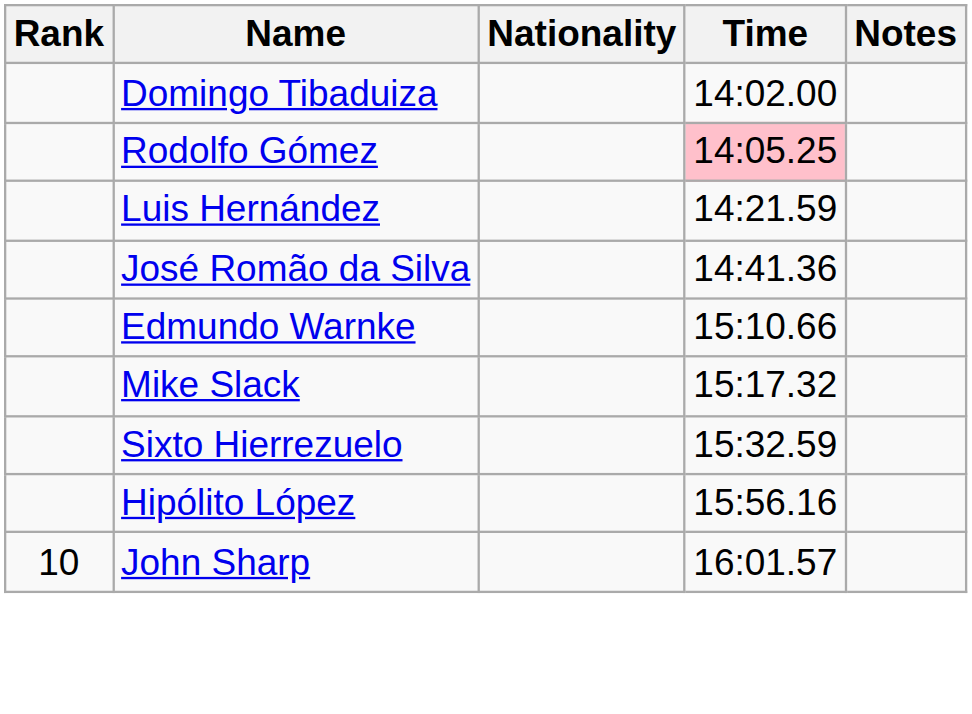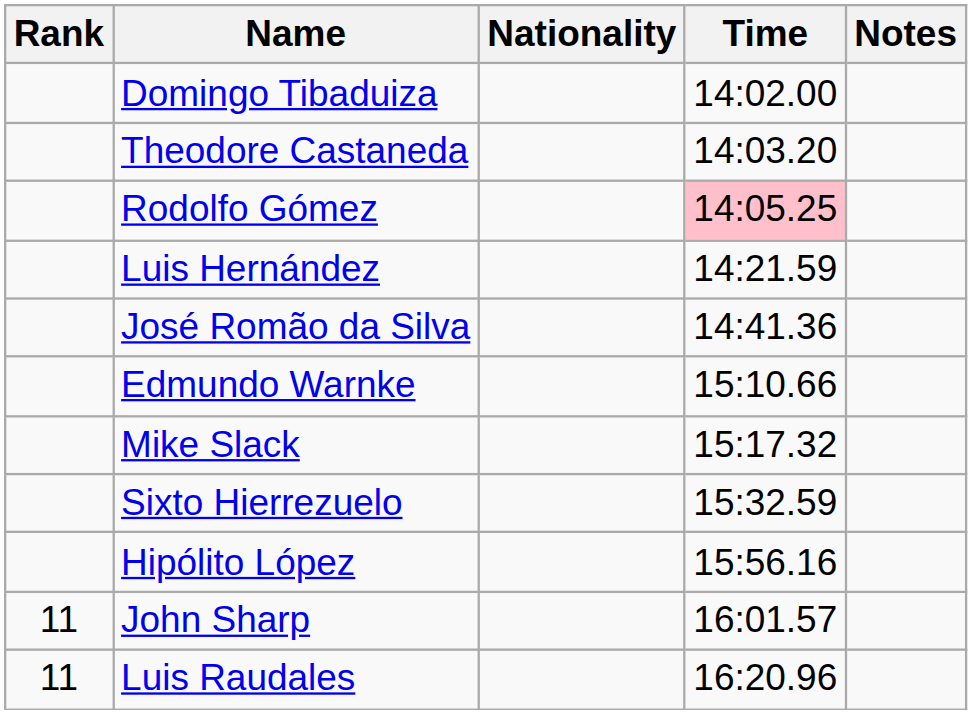+ row: Theodore Castaneda | 14:03.20
John Sharp | Rank: 10 -> 11
+ row: 11 | Luis Raudales | 16:20.96
